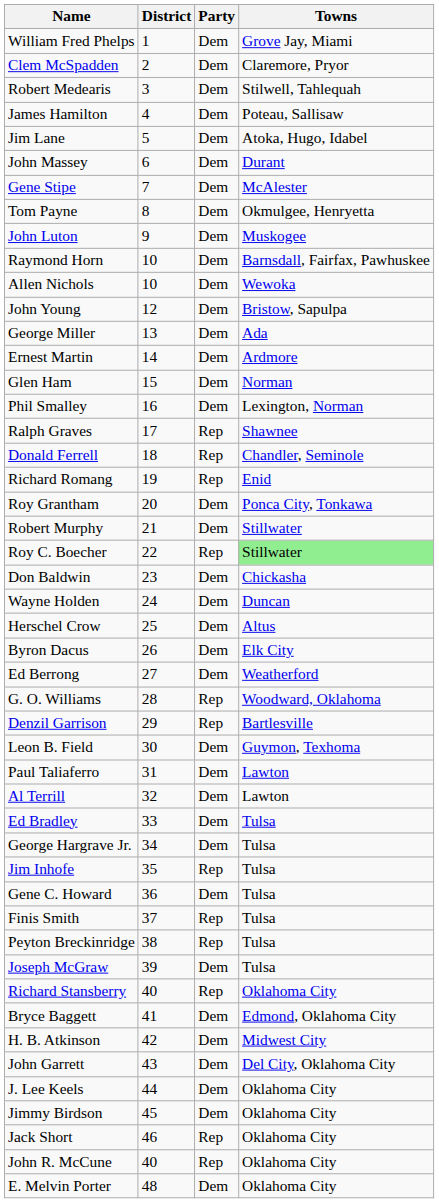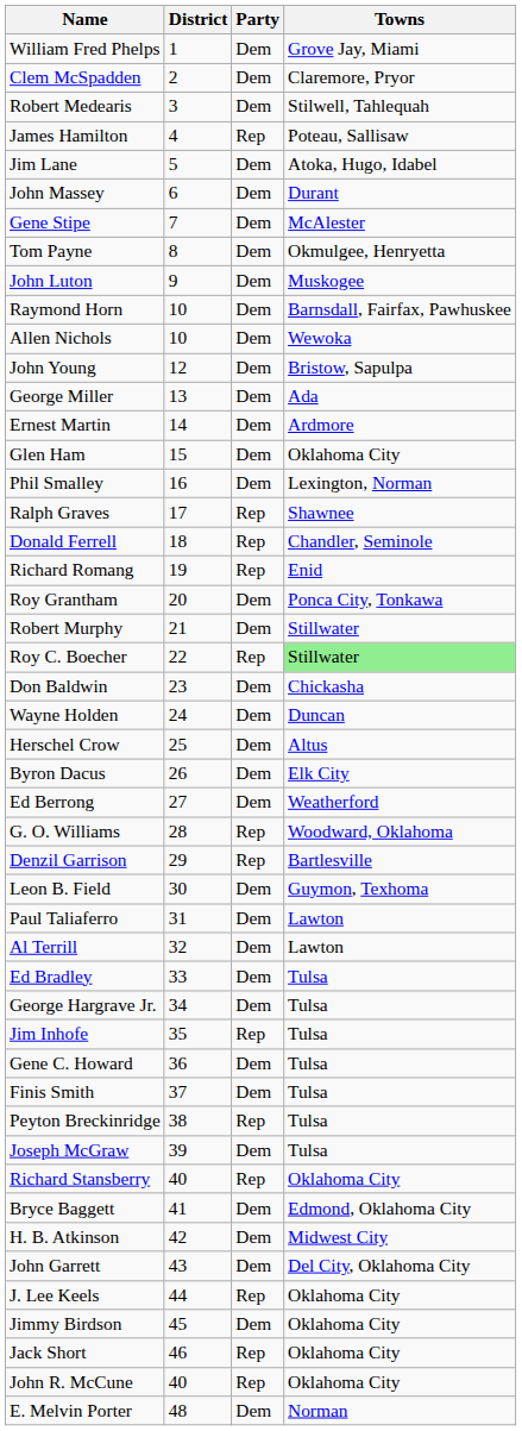James Hamilton | Party: Dem -> Rep
Glen Ham | Towns: Norman -> Oklahoma City
Finis Smith | Party: Rep -> Dem
J. Lee Keels | Party: Dem -> Rep
E. Melvin Porter | Towns: Oklahoma City -> Norman
